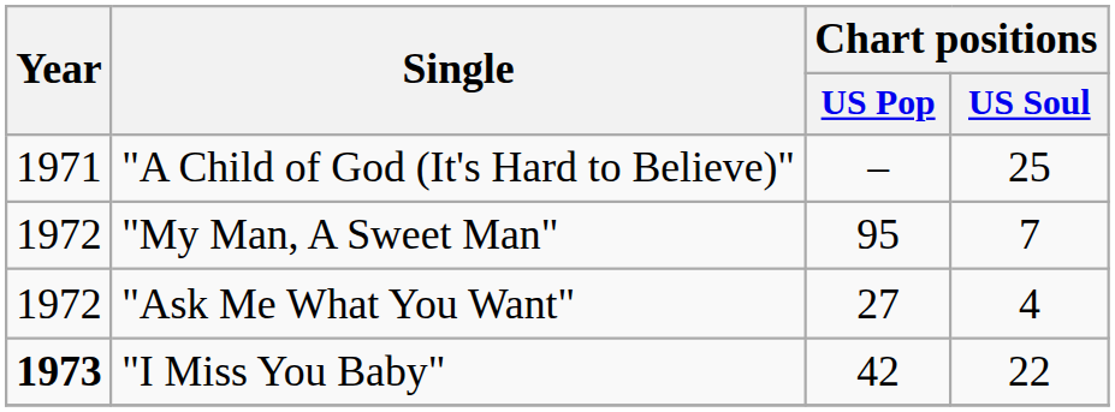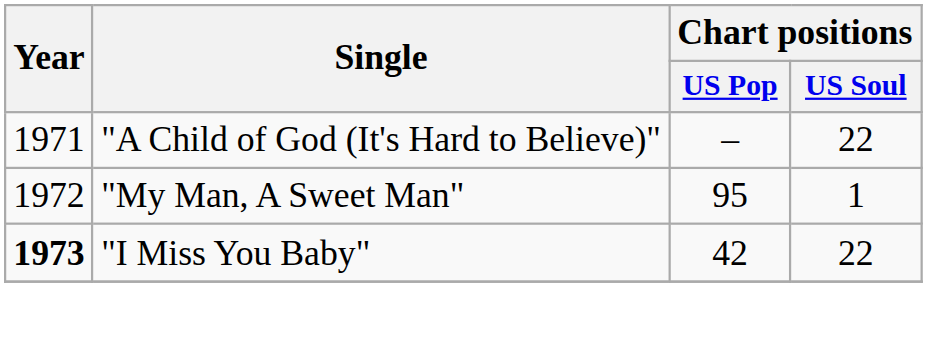"A Child of God (It's Hard to Believe)" | Chart positions / US Soul: 25 -> 22
"My Man, A Sweet Man" | Chart positions / US Soul: 7 -> 1
- row: 1972 | "Ask Me What You Want" | 27 | 4
